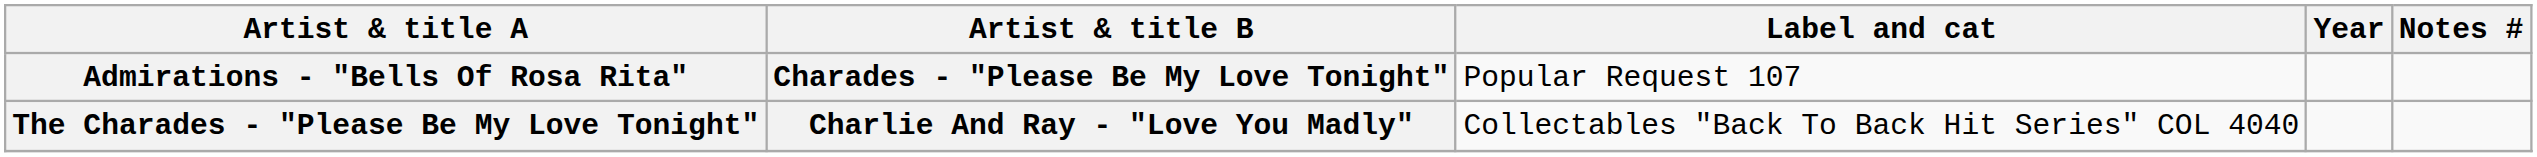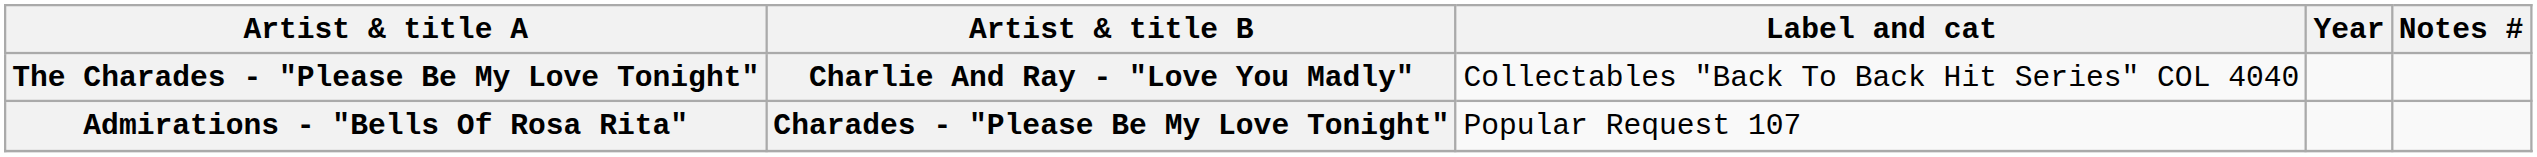rows swapped: The Charades - "Please Be My Love Tonight" <-> Admirations - "Bells Of Rosa Rita"
